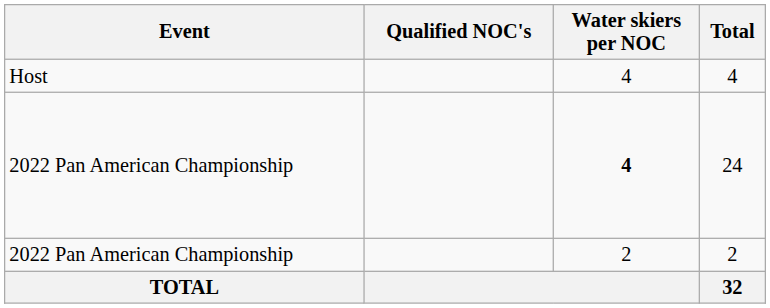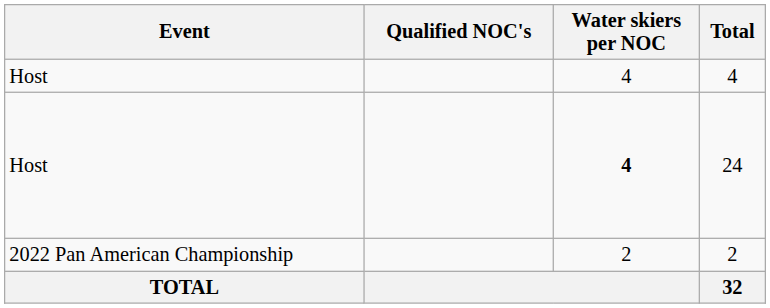24 | Event: 2022 Pan American Championship -> Host
